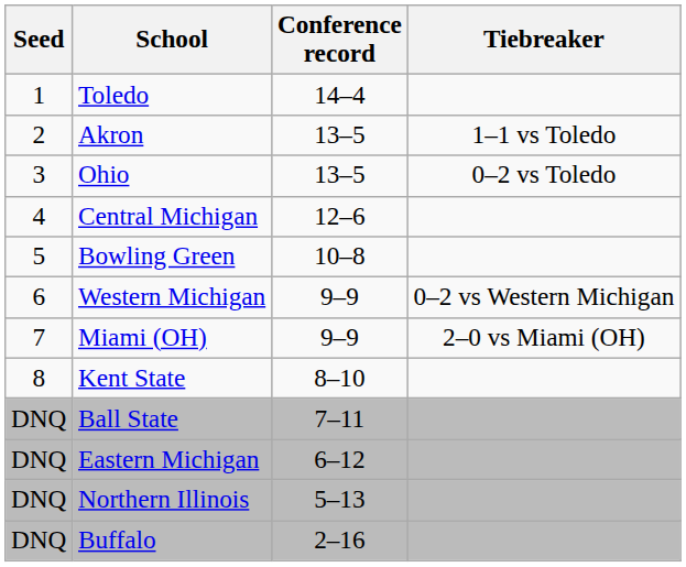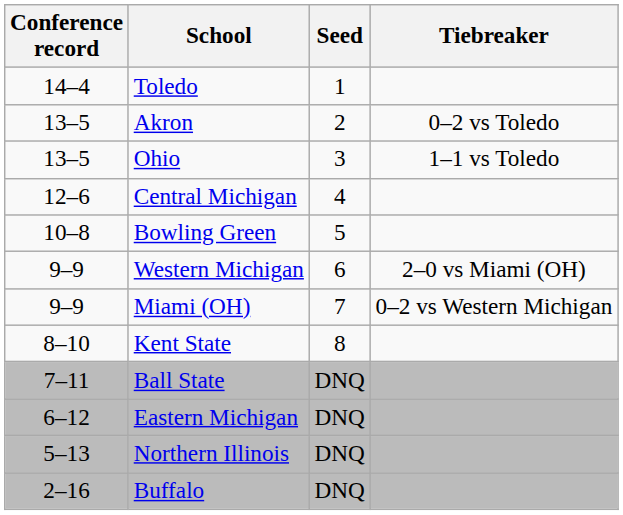columns swapped: Seed <-> Conference record
Akron | Tiebreaker: 1–1 vs Toledo -> 0–2 vs Toledo
Ohio | Tiebreaker: 0–2 vs Toledo -> 1–1 vs Toledo
Western Michigan | Tiebreaker: 0–2 vs Western Michigan -> 2–0 vs Miami (OH)
Miami (OH) | Tiebreaker: 2–0 vs Miami (OH) -> 0–2 vs Western Michigan
